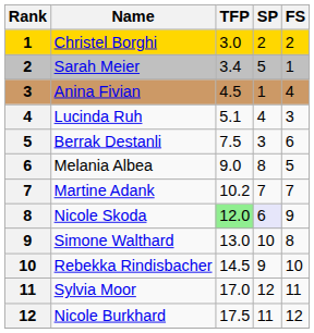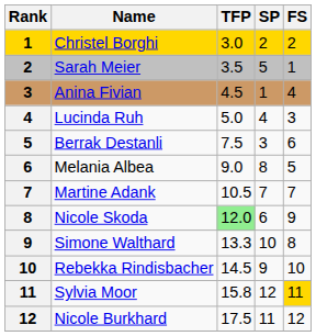Sarah Meier | TFP: 3.4 -> 3.5
Lucinda Ruh | TFP: 5.1 -> 5.0
Martine Adank | TFP: 10.2 -> 10.5
Nicole Skoda | SP: lavender background -> no background
Simone Walthard | TFP: 13.0 -> 13.3
Sylvia Moor | TFP: 17.0 -> 15.8
Sylvia Moor | FS: no background -> gold background
